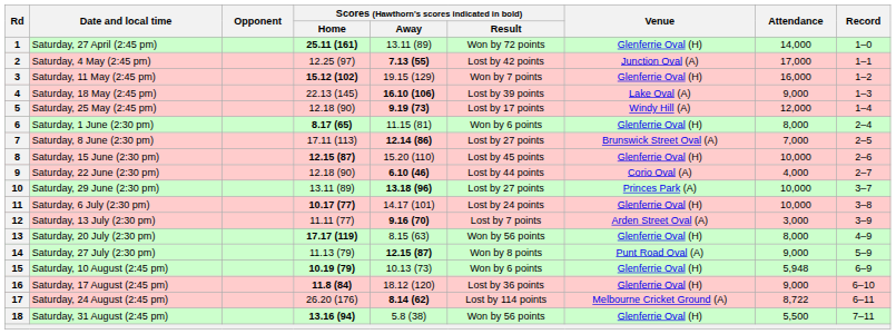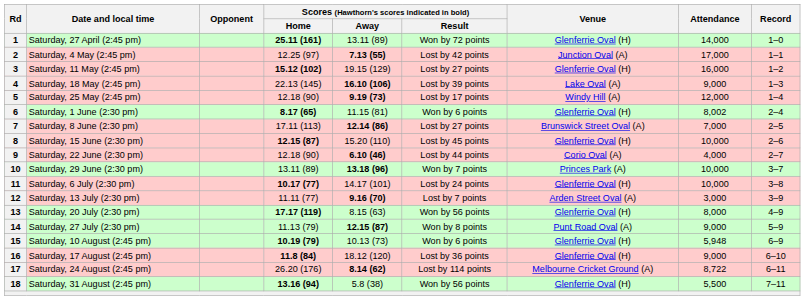3 | Scores (Hawthorn's scores indicated in bold) / Result: Won by 7 points -> Lost by 27 points
6 | Attendance: 8,000 -> 8,002
10 | Scores (Hawthorn's scores indicated in bold) / Result: Lost by 27 points -> Won by 7 points
